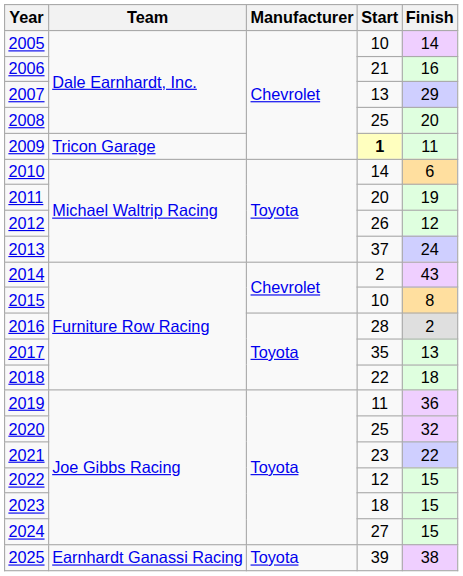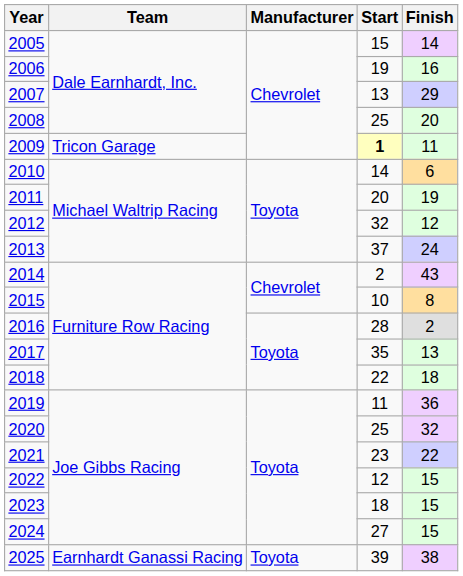2005 | Start: 10 -> 15
2006 | Start: 21 -> 19
2012 | Start: 26 -> 32
